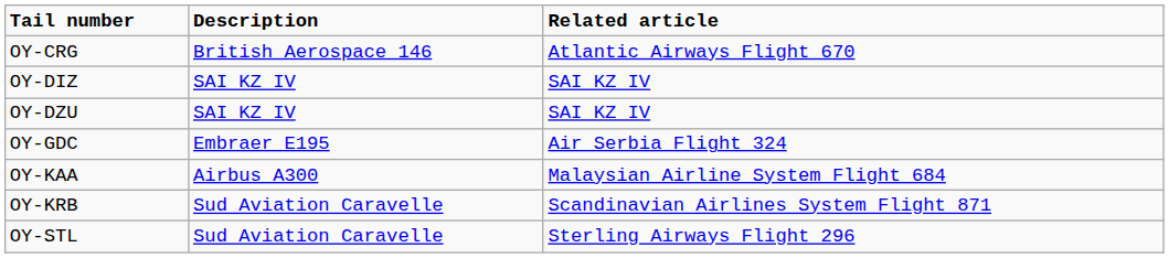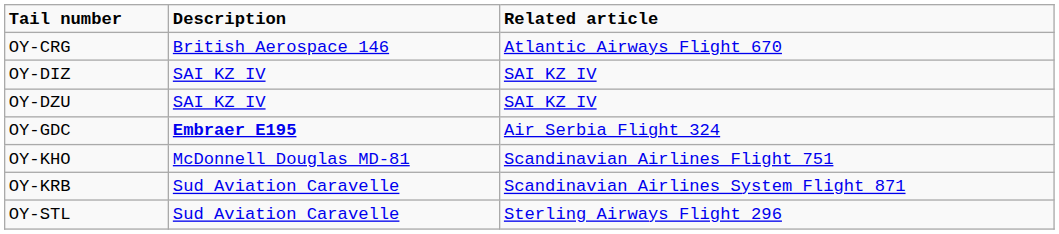OY-GDC | Description: normal -> bold
- row: OY-KAA | Airbus A300 | Malaysian Airline System Flight 684
+ row: OY-KHO | McDonnell Douglas MD-81 | Scandinavian Airlines Flight 751
